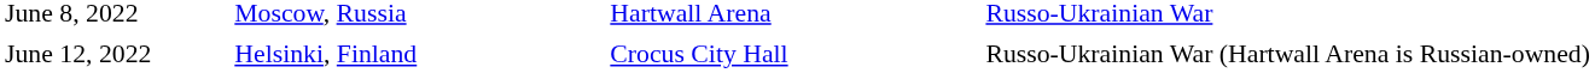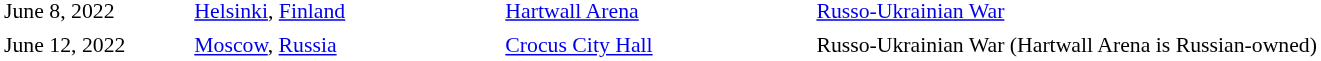June 8, 2022 | column 2: Moscow, Russia -> Helsinki, Finland
June 12, 2022 | column 2: Helsinki, Finland -> Moscow, Russia
